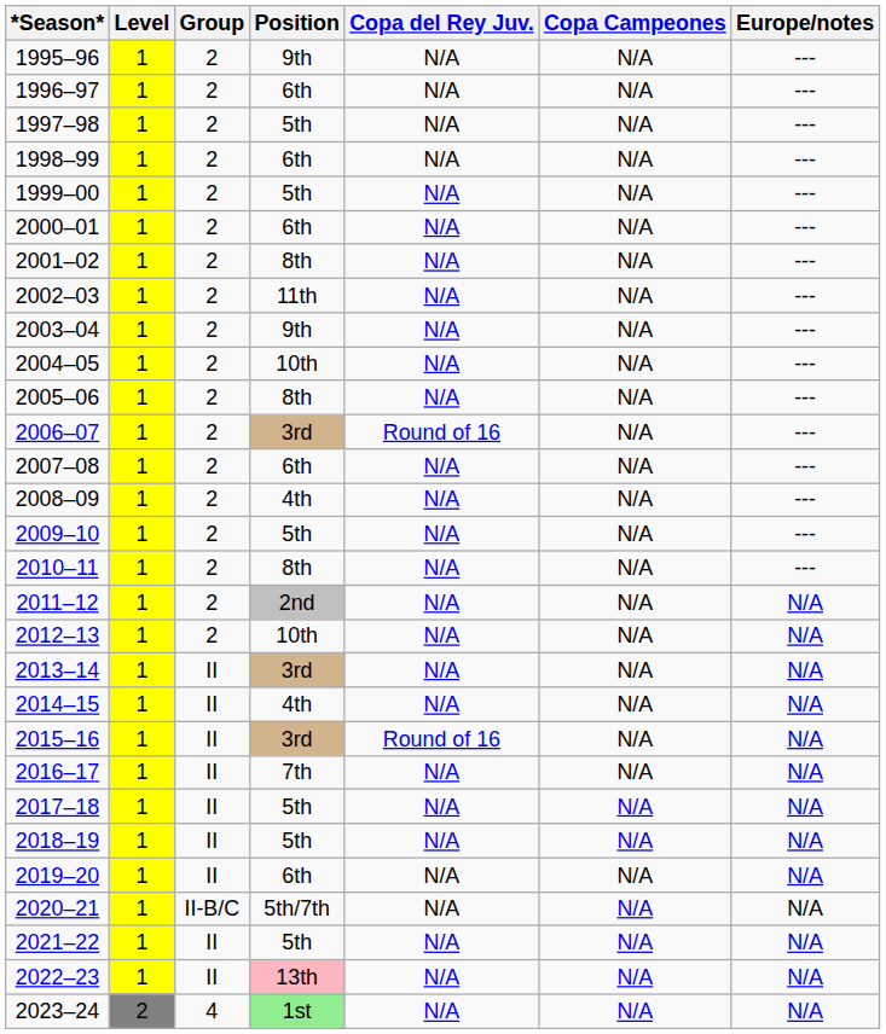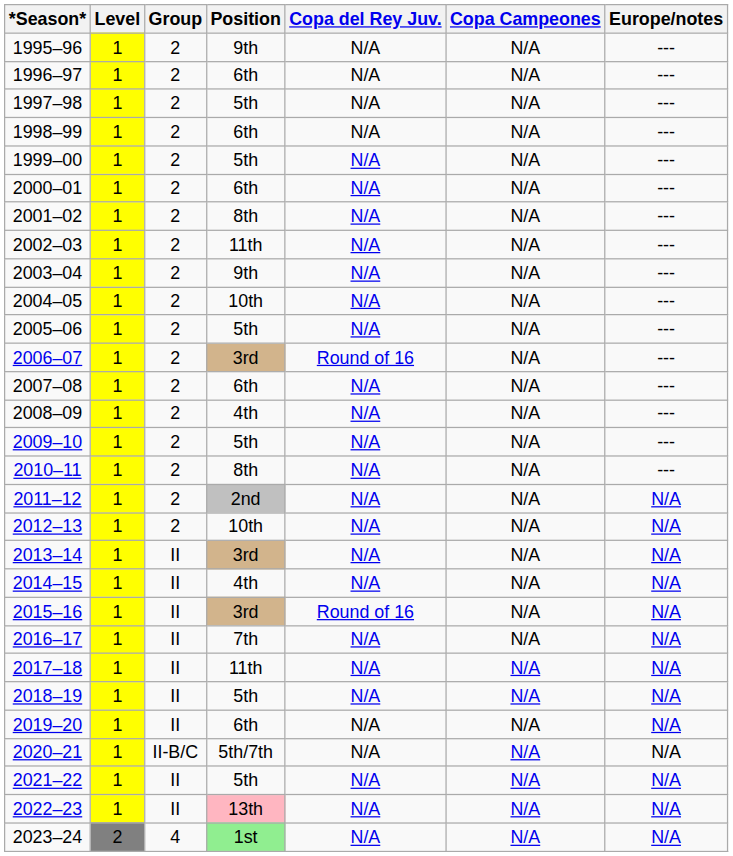2005–06 | Position: 8th -> 5th
2017–18 | Position: 5th -> 11th
